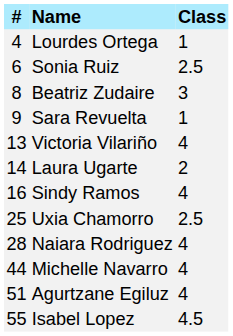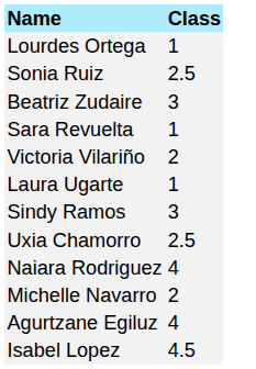- column: # | 4 | 6 | 8 | 9 | 13 | 14 | 16 | 25 | 28 | 44 | 51 | 55
Victoria Vilariño | Class: 4 -> 2
Laura Ugarte | Class: 2 -> 1
Sindy Ramos | Class: 4 -> 3
Michelle Navarro | Class: 4 -> 2
